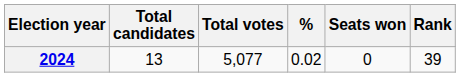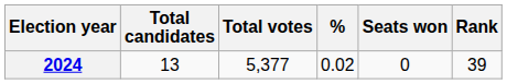2024 | Total votes: 5,077 -> 5,377
